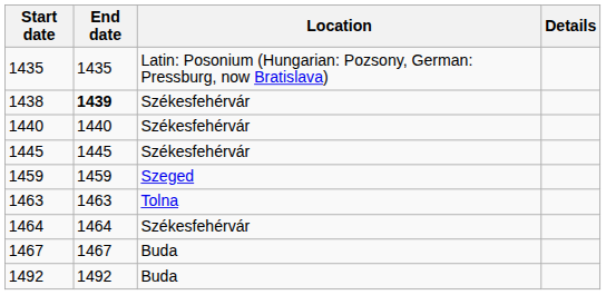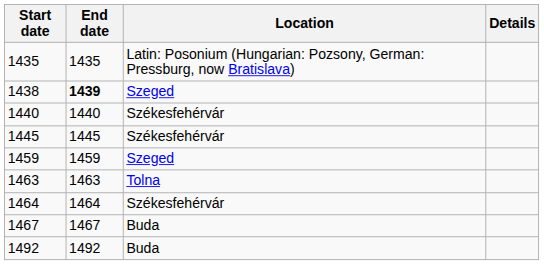1438 | Location: Székesfehérvár -> Szeged
